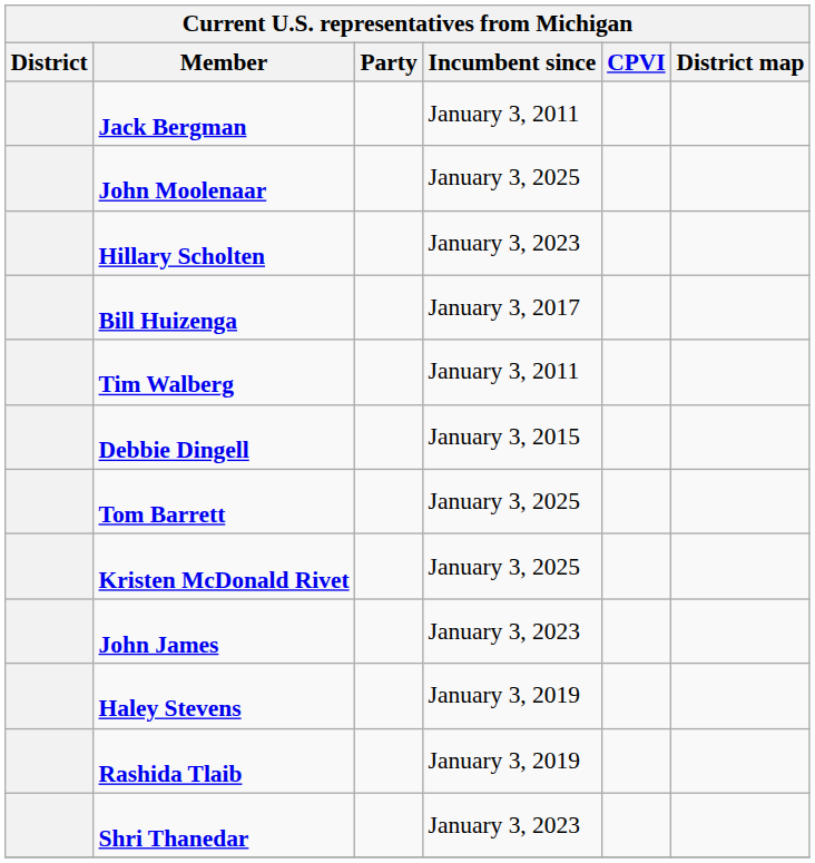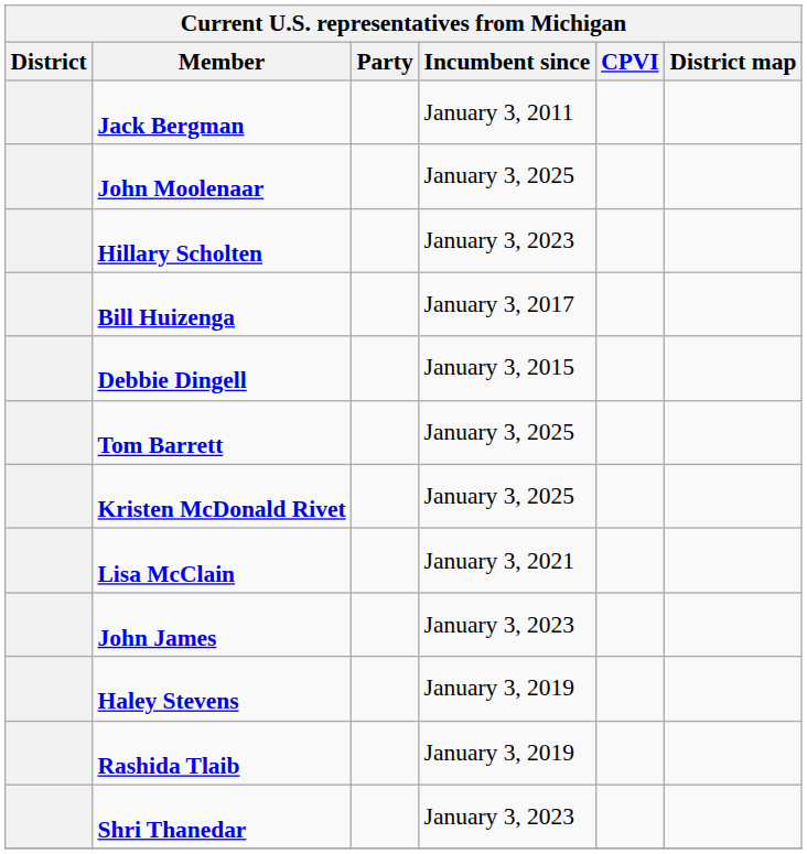- row: Tim Walberg | January 3, 2011
+ row: Lisa McClain | January 3, 2021
